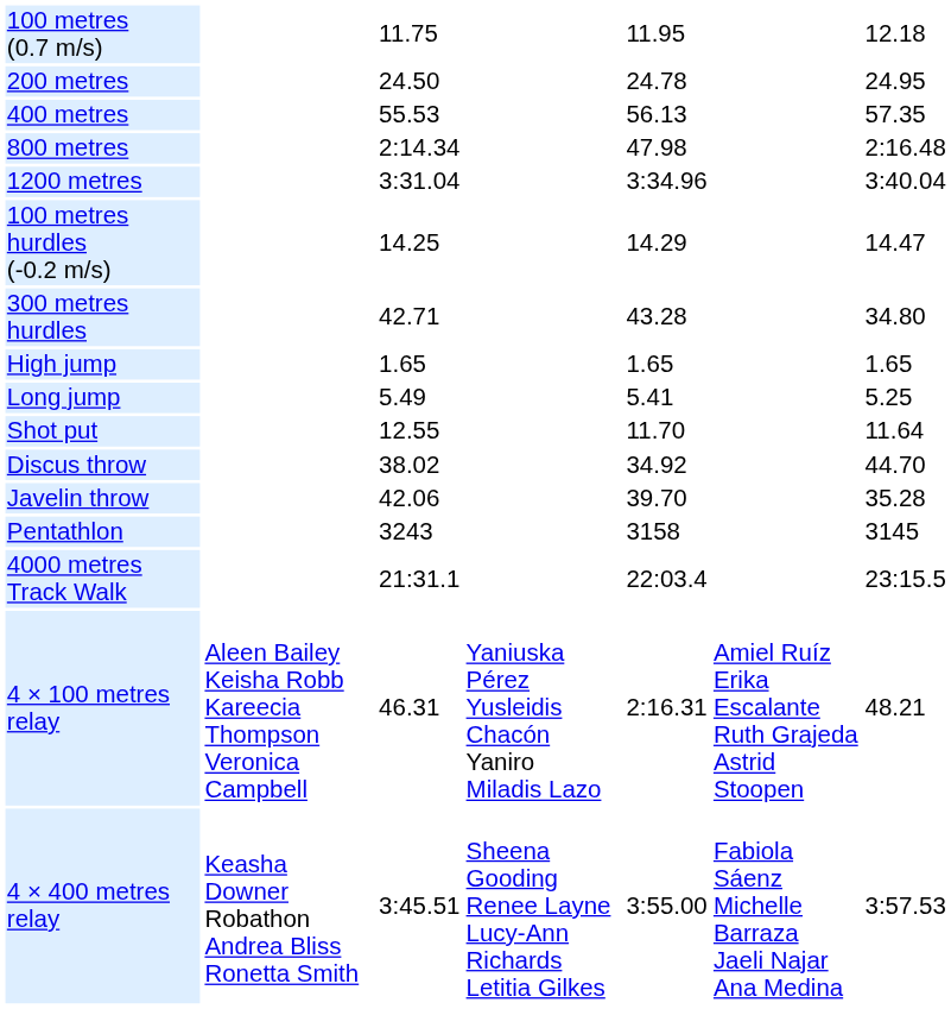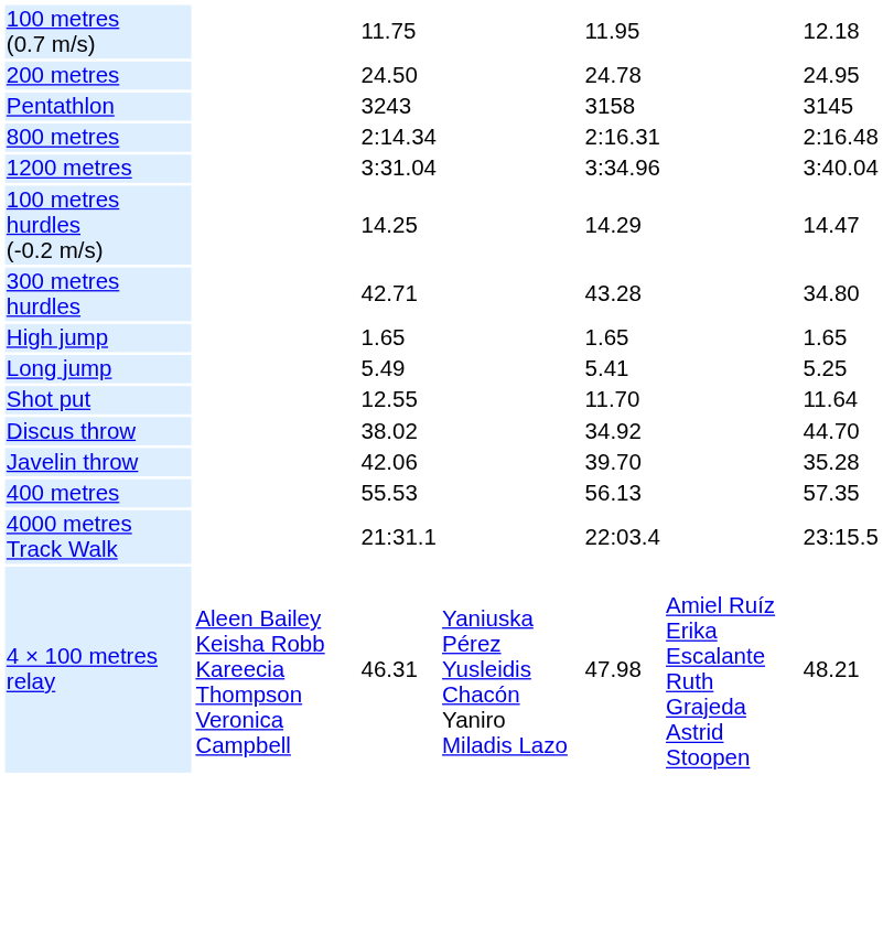rows swapped: 400 metres <-> Pentathlon
800 metres | column 5: 47.98 -> 2:16.31
4 × 100 metres relay | column 5: 2:16.31 -> 47.98
- row: 4 × 400 metres relay | Keasha Downer Robathon Andrea Bliss Ronetta Smith | 3:45.51 | Sheena Gooding Renee Layne Lucy-Ann Richards Letitia Gilkes | 3:55.00 | Fabiola Sáenz Michelle Barraza Jaeli Najar Ana Medina | 3:57.53
